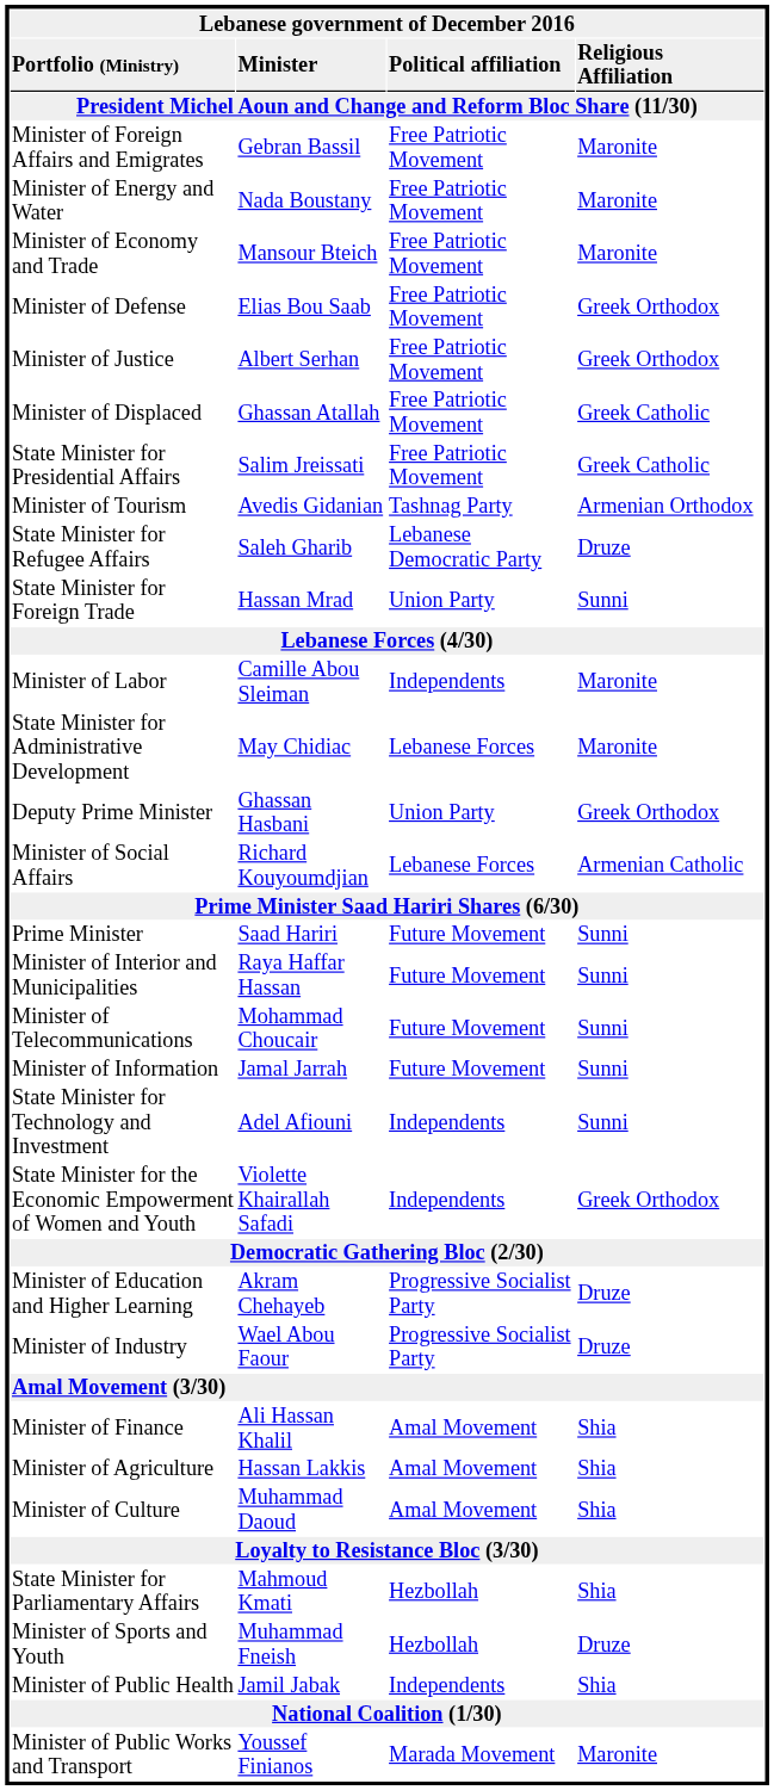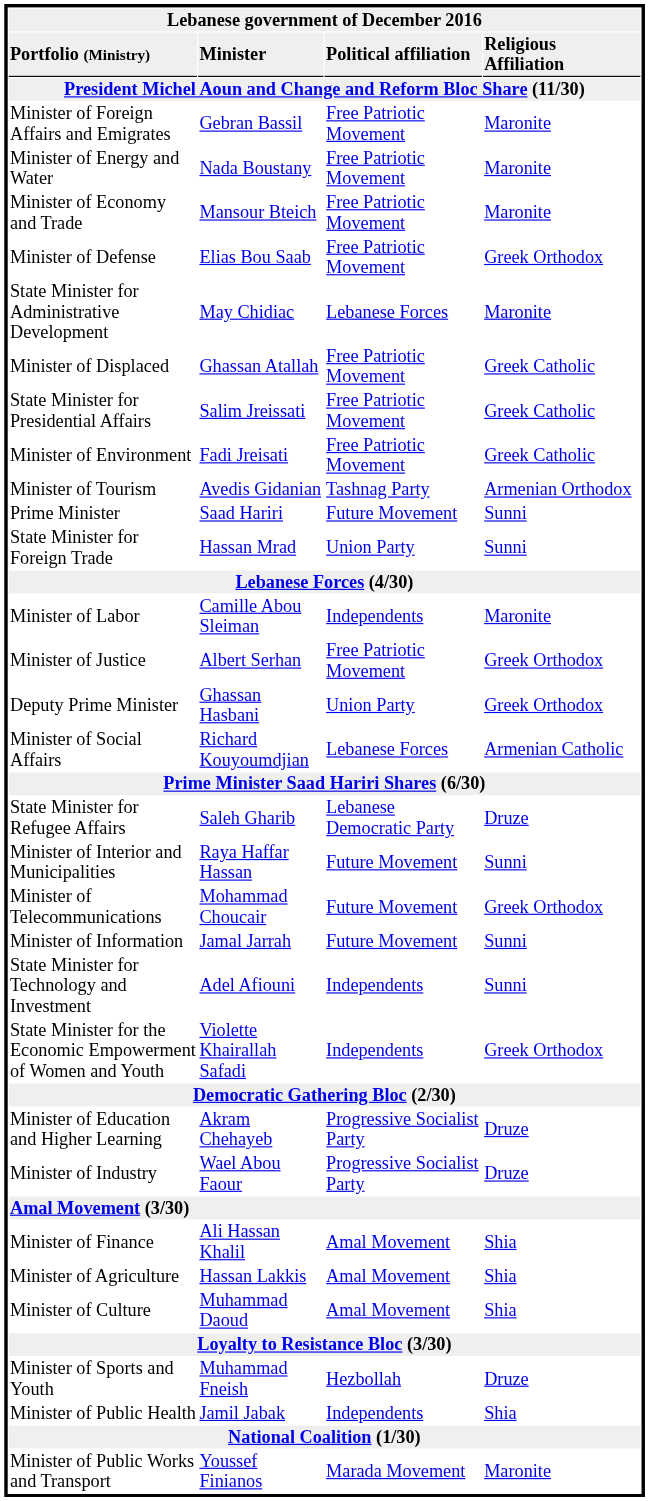rows swapped: Minister of Justice <-> State Minister for Administrative Development
+ row: Minister of Environment | Fadi Jreisati | Free Patriotic Movement | Greek Catholic
rows swapped: State Minister for Refugee Affairs <-> Prime Minister
Minister of Telecommunications | column 4: Sunni -> Greek Orthodox
- row: State Minister for Parliamentary Affairs | Mahmoud Kmati | Hezbollah | Shia
